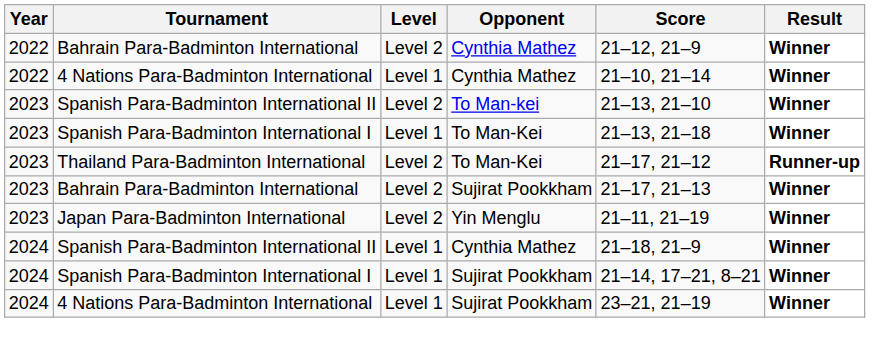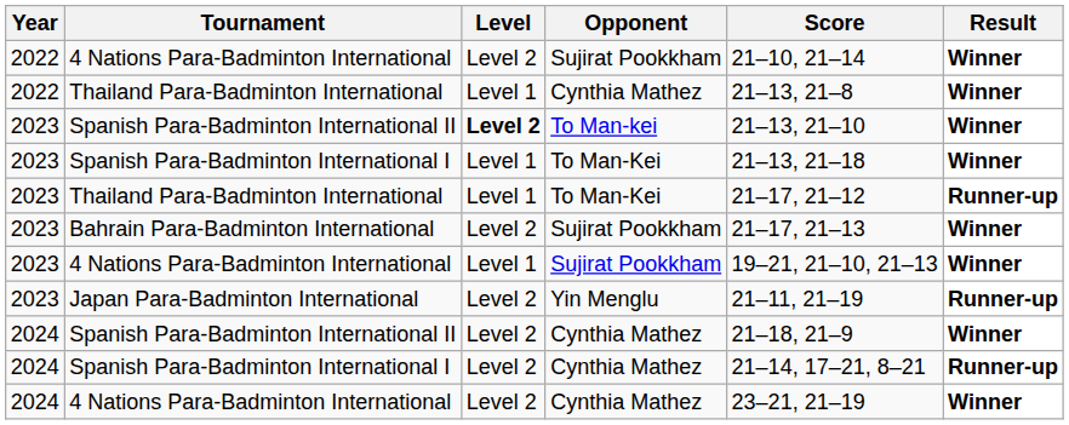- row: 2022 | Bahrain Para-Badminton International | Level 2 | Cynthia Mathez | 21–12, 21–9 | Winner
2022 / 4 Nations Para-Badminton International | Level: Level 1 -> Level 2
2022 / 4 Nations Para-Badminton International | Opponent: Cynthia Mathez -> Sujirat Pookkham
+ row: 2022 | Thailand Para-Badminton International | Level 1 | Cynthia Mathez | 21–13, 21–8 | Winner
2023 / Spanish Para-Badminton International II | Level: normal -> bold
2023 / Thailand Para-Badminton International | Level: Level 2 -> Level 1
+ row: 2023 | 4 Nations Para-Badminton International | Level 1 | Sujirat Pookkham | 19–21, 21–10, 21–13 | Winner
Japan Para-Badminton International | Result: Winner -> Runner-up
2024 / Spanish Para-Badminton International II | Level: Level 1 -> Level 2
2024 / Spanish Para-Badminton International I | Level: Level 1 -> Level 2
2024 / Spanish Para-Badminton International I | Opponent: Sujirat Pookkham -> Cynthia Mathez
2024 / Spanish Para-Badminton International I | Result: Winner -> Runner-up
2024 / 4 Nations Para-Badminton International | Level: Level 1 -> Level 2
2024 / 4 Nations Para-Badminton International | Opponent: Sujirat Pookkham -> Cynthia Mathez
